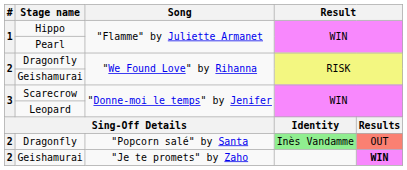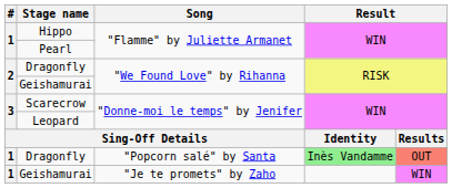Dragonfly / "Popcorn salé" by Santa | #: 2 -> 1
Geishamurai / "Je te promets" by Zaho | #: 2 -> 1
Geishamurai / "Je te promets" by Zaho | column 5: bold -> normal
